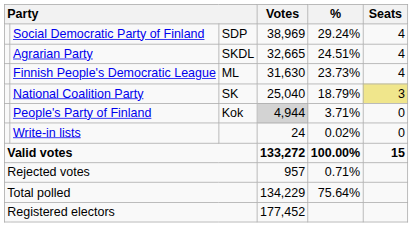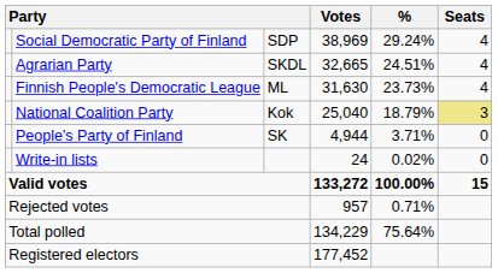National Coalition Party | column 3: SK -> Kok
People's Party of Finland | column 3: Kok -> SK
People's Party of Finland | Votes: lightgrey background -> no background
